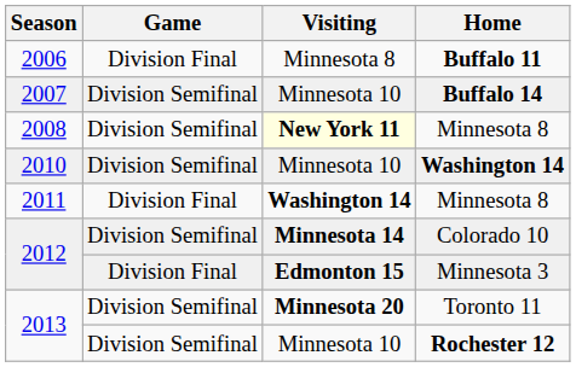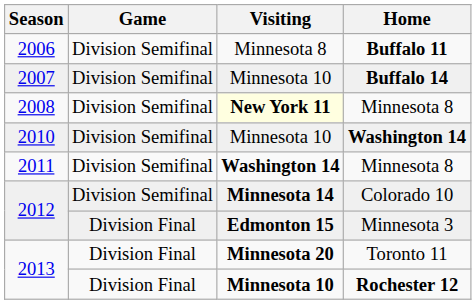Buffalo 11 | Game: Division Final -> Division Semifinal
2011 / Minnesota 8 | Game: Division Final -> Division Semifinal
Toronto 11 | Game: Division Semifinal -> Division Final
Rochester 12 | Game: Division Semifinal -> Division Final
Rochester 12 | Visiting: normal -> bold
